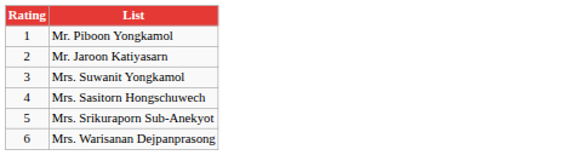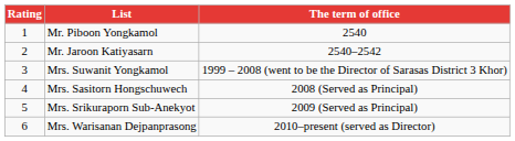+ column: The term of office | 2540 | 2540–2542 | 1999 – 2008 (went to be the Director of Sarasas District 3 Khor) | 2008 (Served as Principal) | 2009 (Served as Principal) | 2010–present (served as Director)
